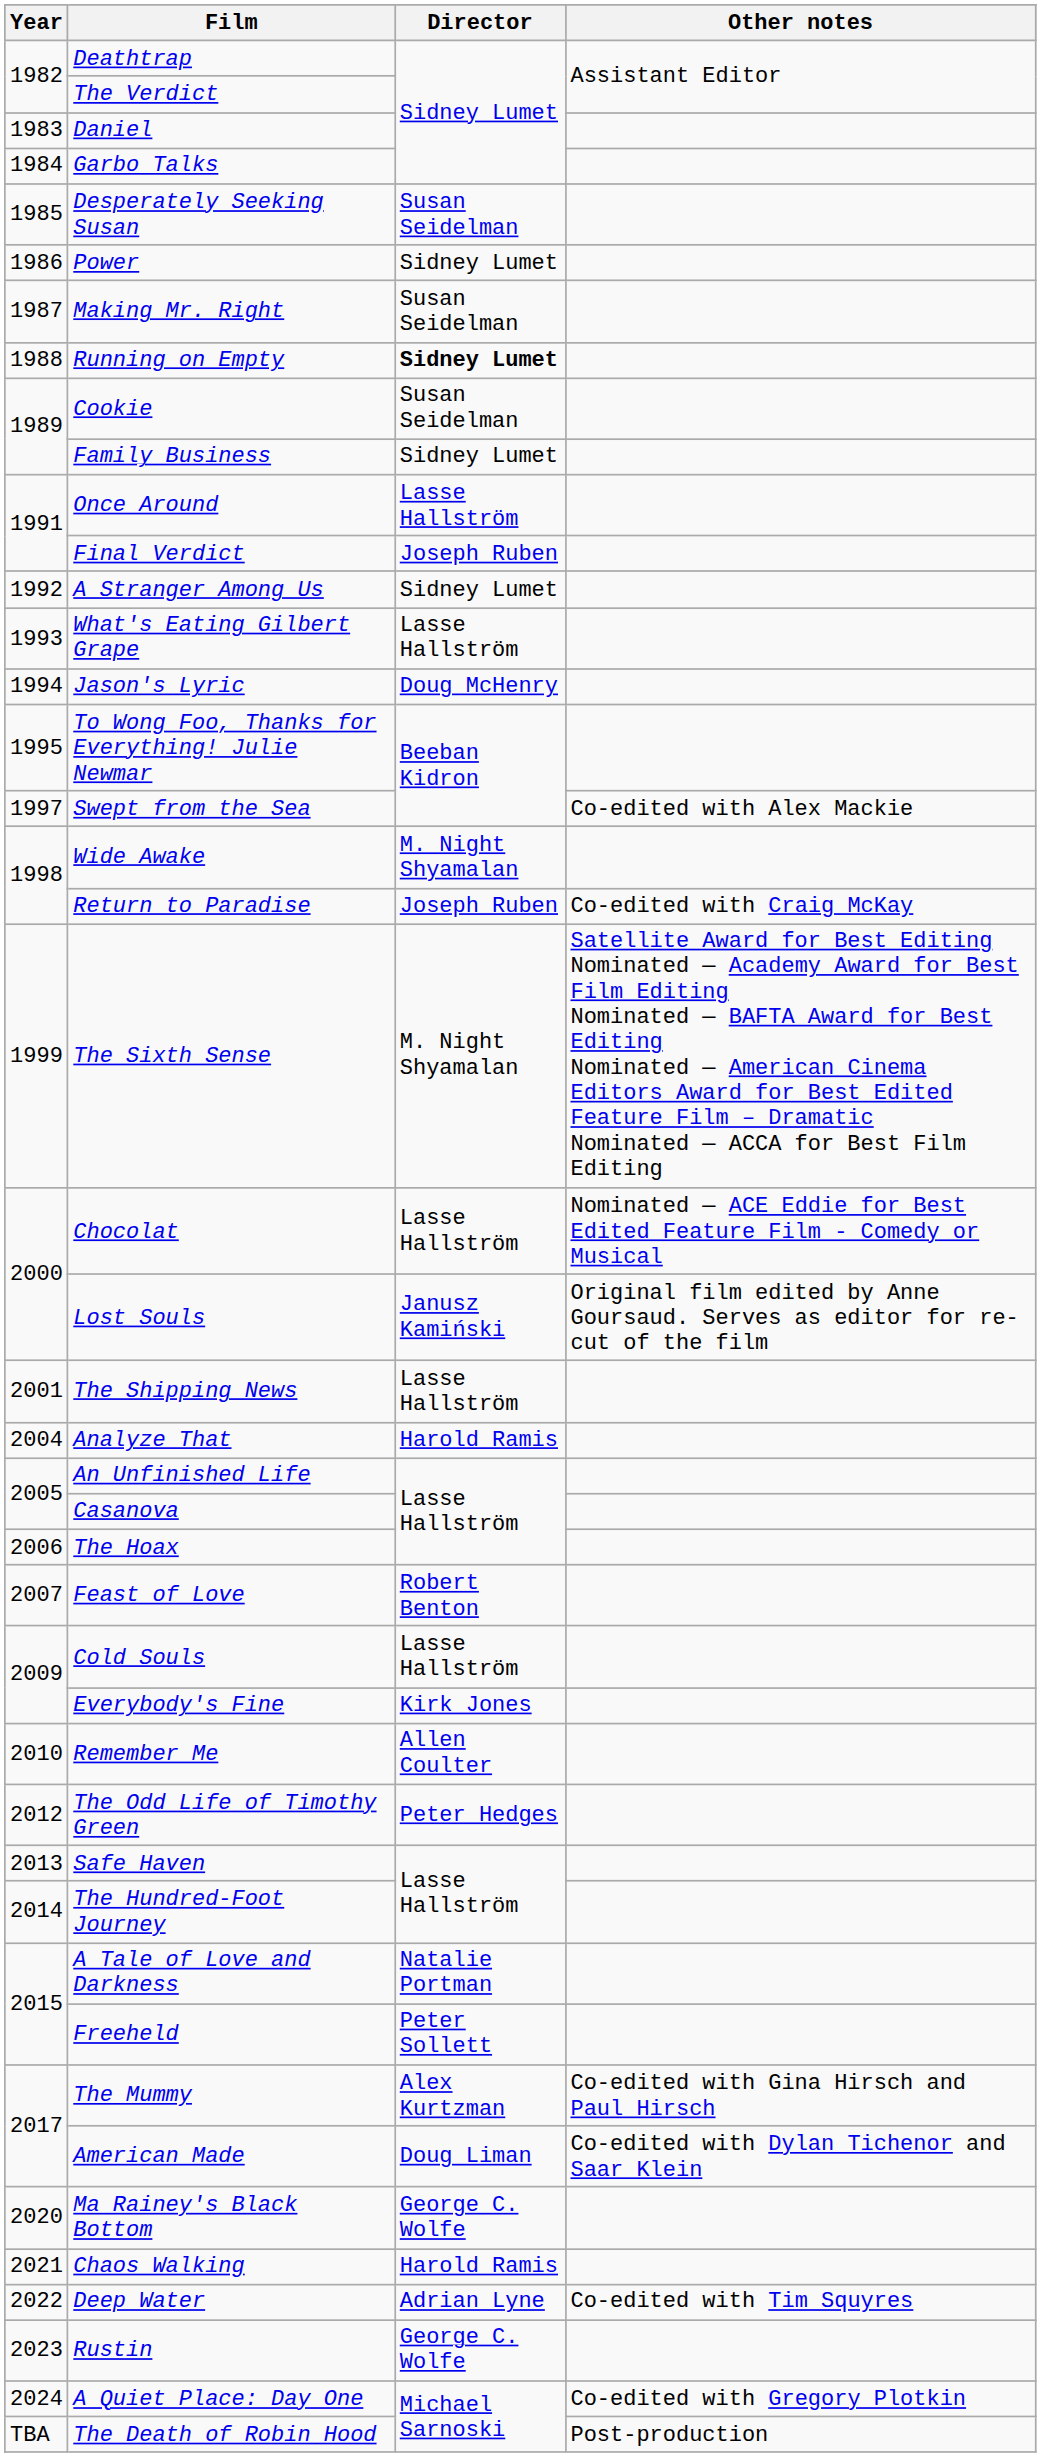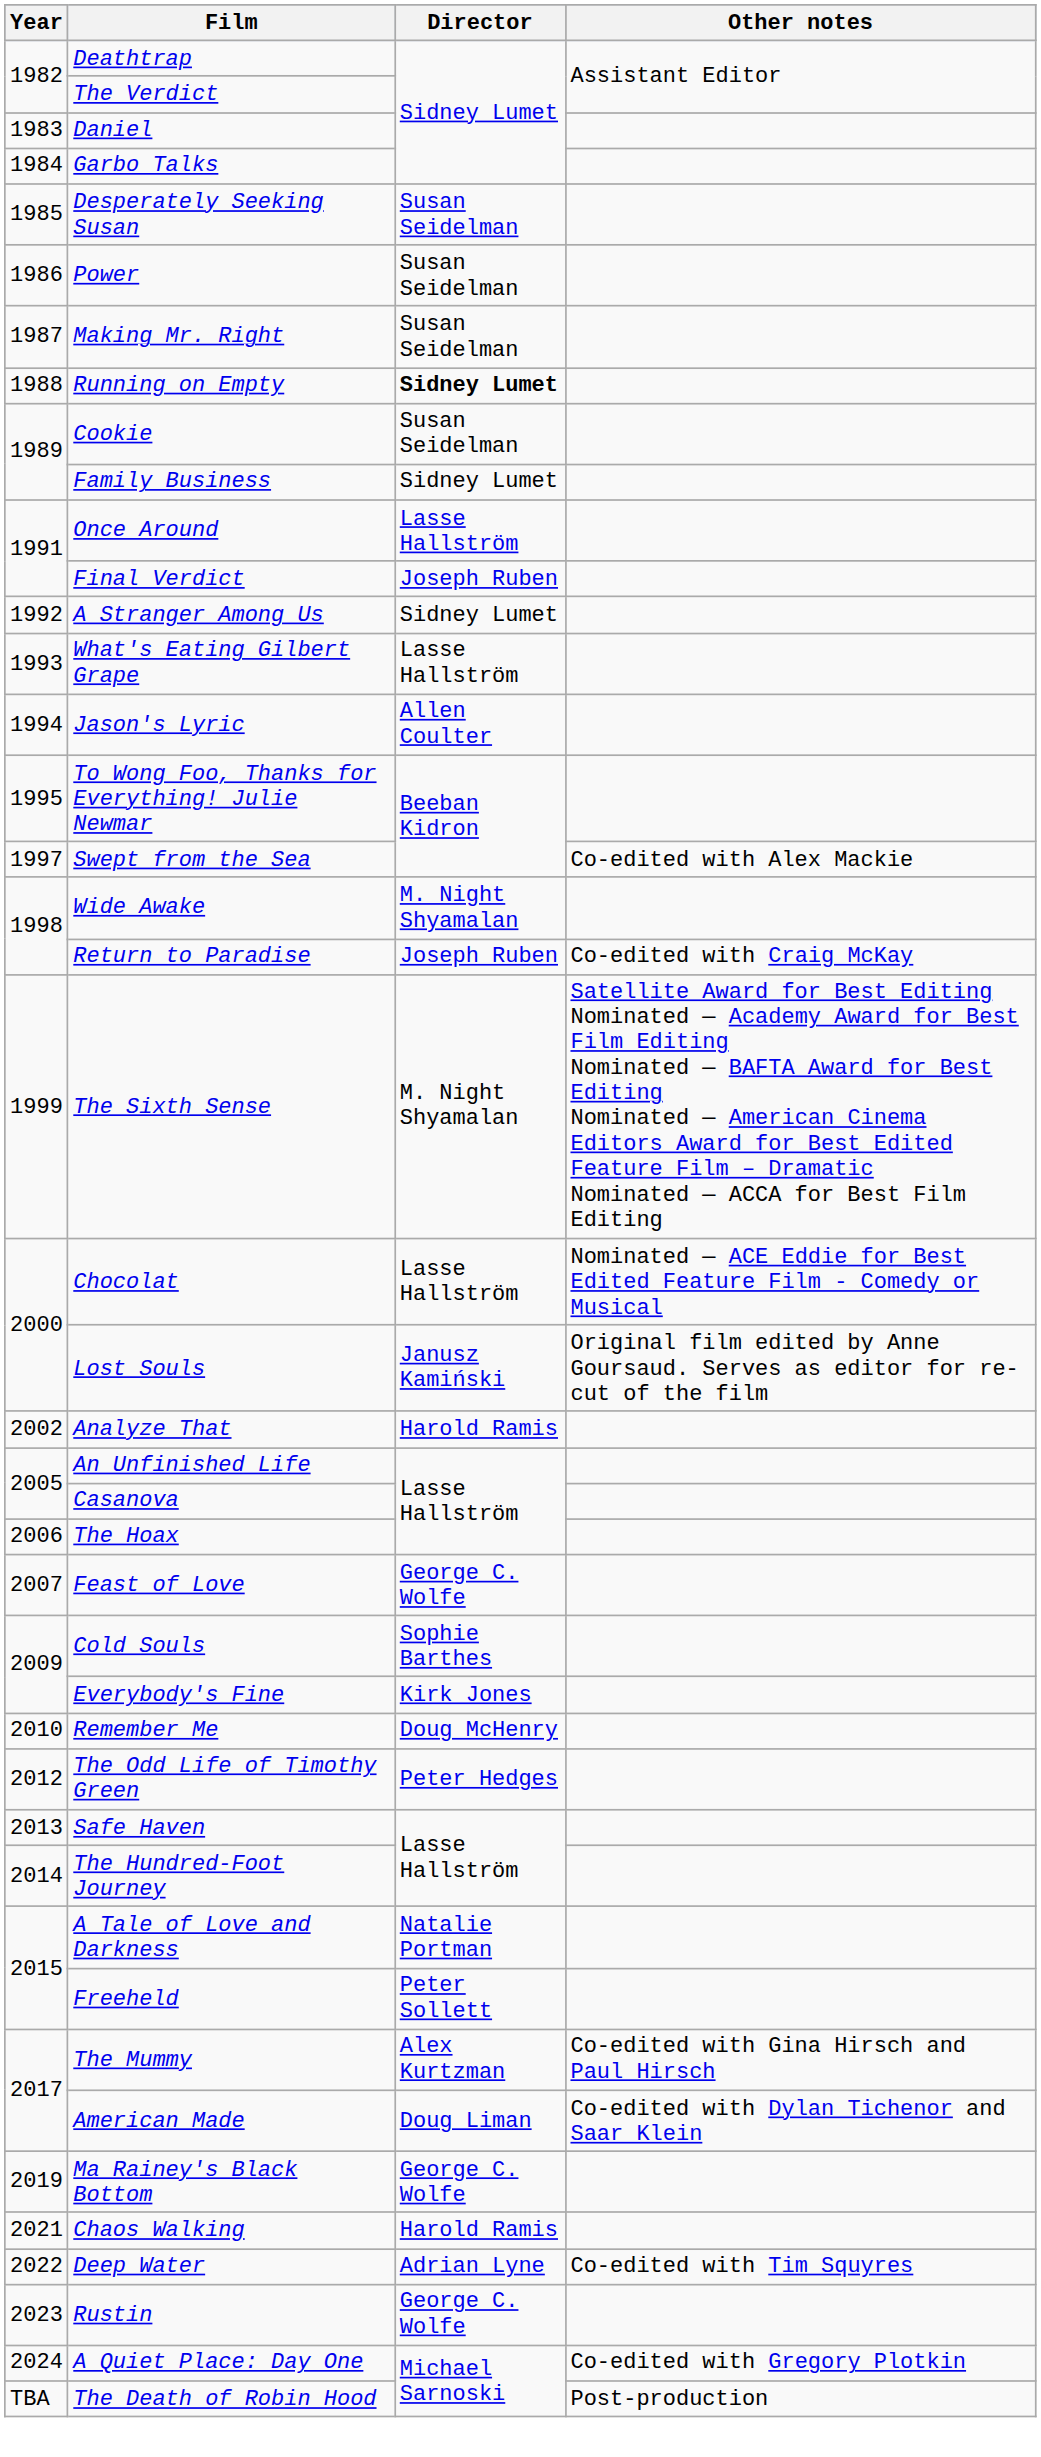Power | Director: Sidney Lumet -> Susan Seidelman
Jason's Lyric | Director: Doug McHenry -> Allen Coulter
- row: 2001 | The Shipping News | Lasse Hallström
Analyze That | Year: 2004 -> 2002
Feast of Love | Director: Robert Benton -> George C. Wolfe
Cold Souls | Director: Lasse Hallström -> Sophie Barthes
Remember Me | Director: Allen Coulter -> Doug McHenry
Ma Rainey's Black Bottom | Year: 2020 -> 2019
